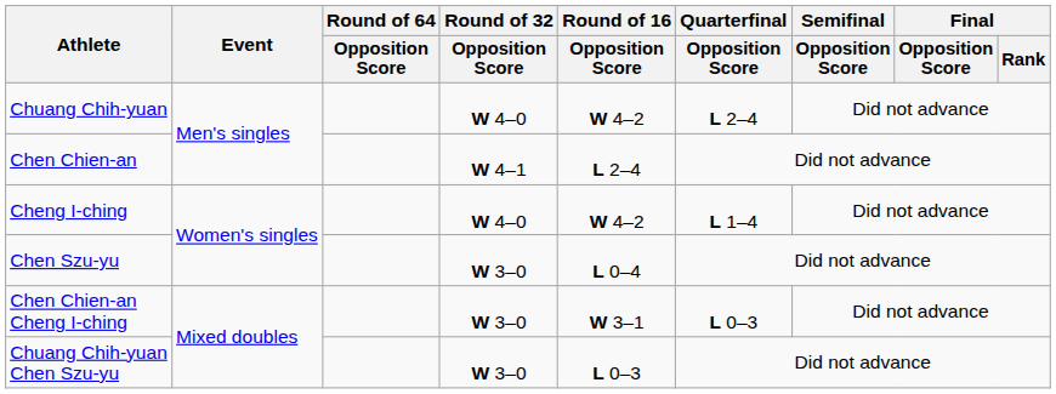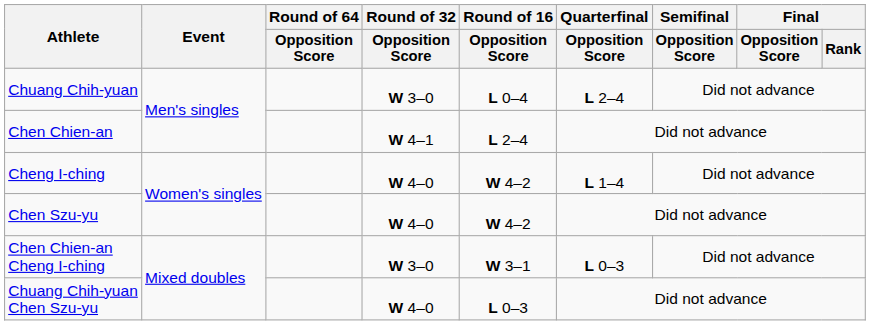Chuang Chih-yuan | Round of 32 / Opposition Score: W 4–0 -> W 3–0
Chuang Chih-yuan | Round of 16 / Opposition Score: W 4–2 -> L 0–4
Chen Szu-yu | Round of 32 / Opposition Score: W 3–0 -> W 4–0
Chen Szu-yu | Round of 16 / Opposition Score: L 0–4 -> W 4–2
Chuang Chih-yuan Chen Szu-yu | Round of 32 / Opposition Score: W 3–0 -> W 4–0
